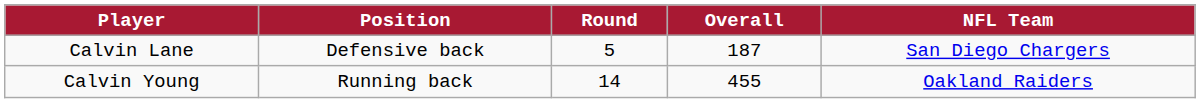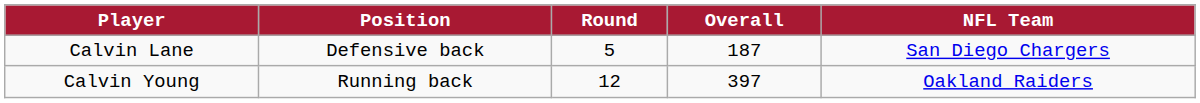Calvin Young | Round: 14 -> 12
Calvin Young | Overall: 455 -> 397
